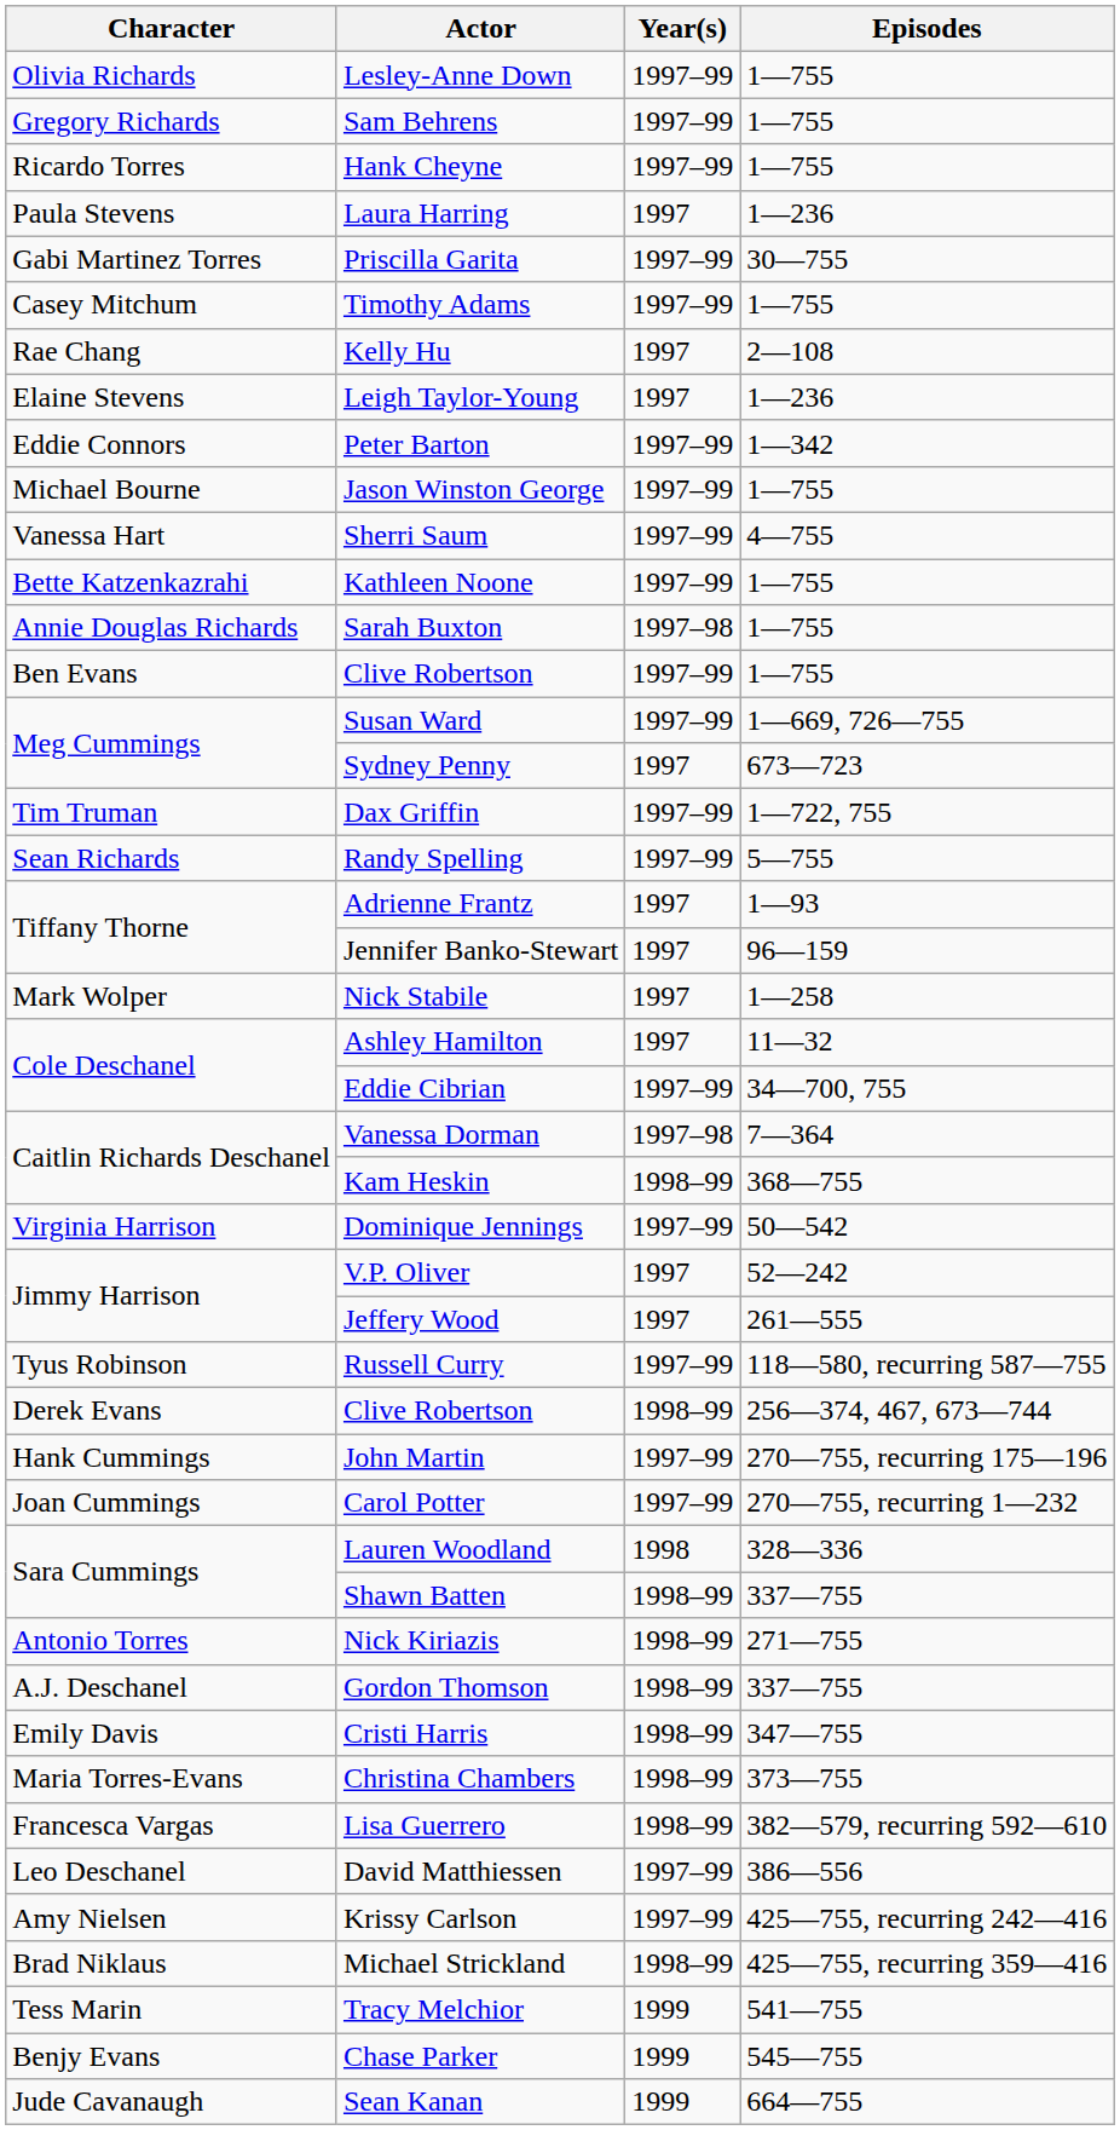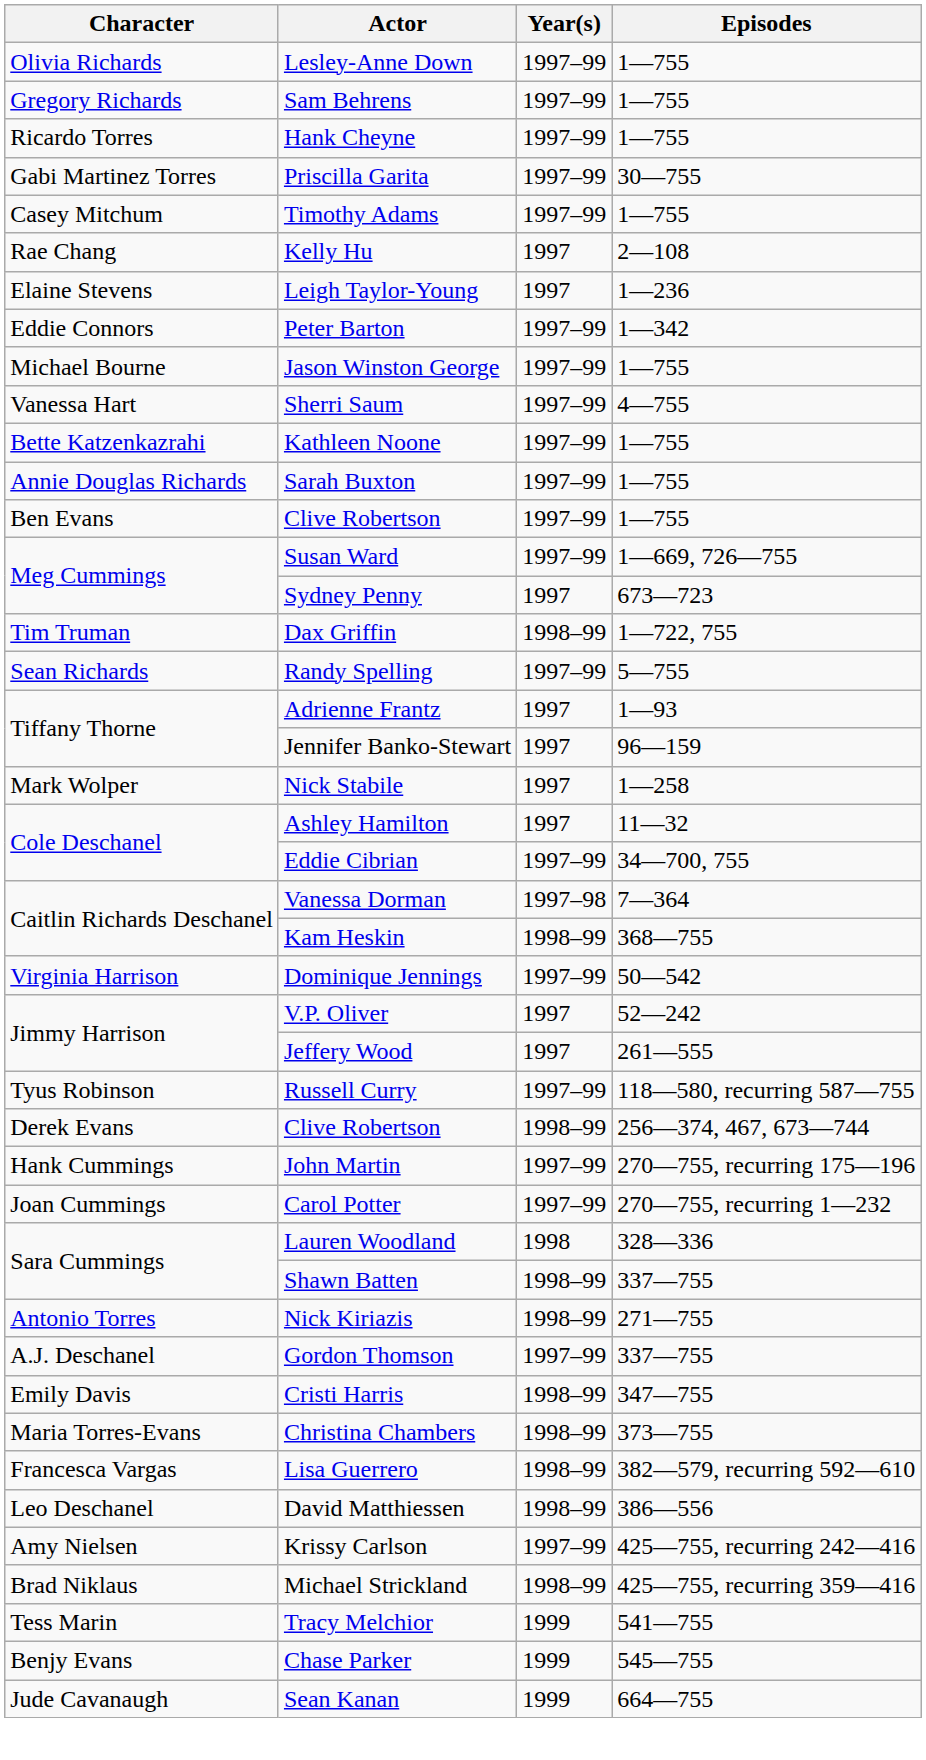- row: Paula Stevens | Laura Harring | 1997 | 1―236
Sarah Buxton | Year(s): 1997–98 -> 1997–99
Dax Griffin | Year(s): 1997–99 -> 1998–99
Gordon Thomson | Year(s): 1998–99 -> 1997–99
David Matthiessen | Year(s): 1997–99 -> 1998–99
